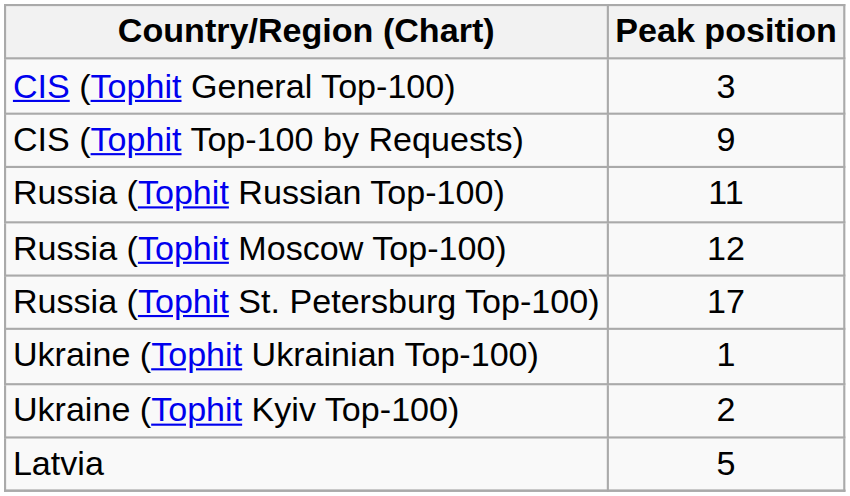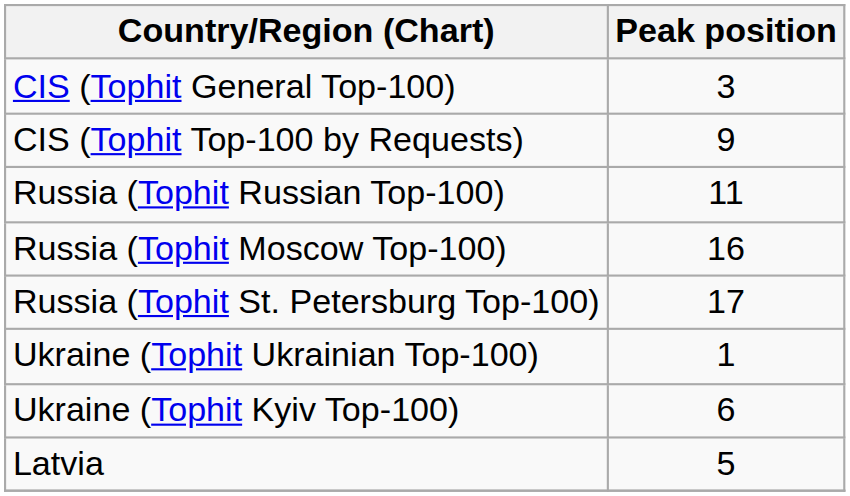Russia (Tophit Moscow Top-100) | Peak position: 12 -> 16
Ukraine (Tophit Kyiv Top-100) | Peak position: 2 -> 6
